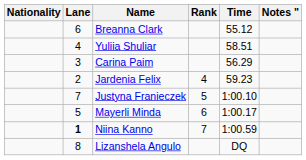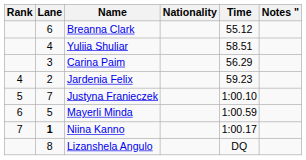columns swapped: Rank <-> Nationality
Mayerli Minda | Time: 1:00.17 -> 1:00.59
Niina Kanno | Time: 1:00.59 -> 1:00.17
